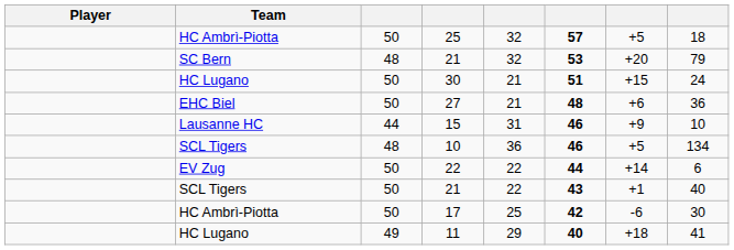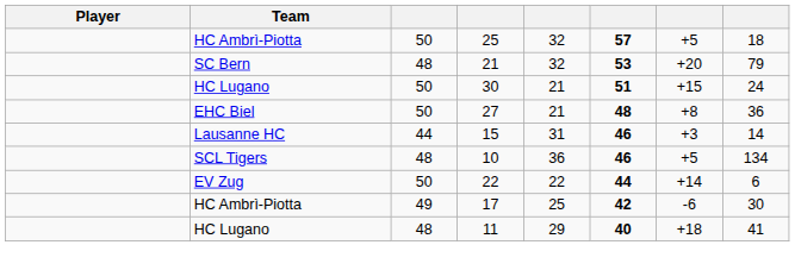27 | column 7: +6 -> +8
15 | column 7: +9 -> +3
15 | column 8: 10 -> 14
- row: SCL Tigers | 50 | 21 | 22 | 43 | +1 | 40
17 | column 3: 50 -> 49
11 | column 3: 49 -> 48
